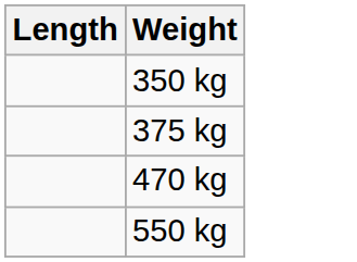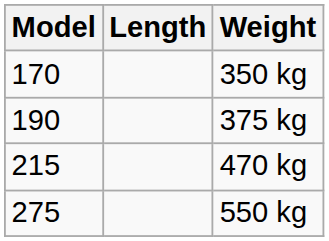+ column: Model | 170 | 190 | 215 | 275
